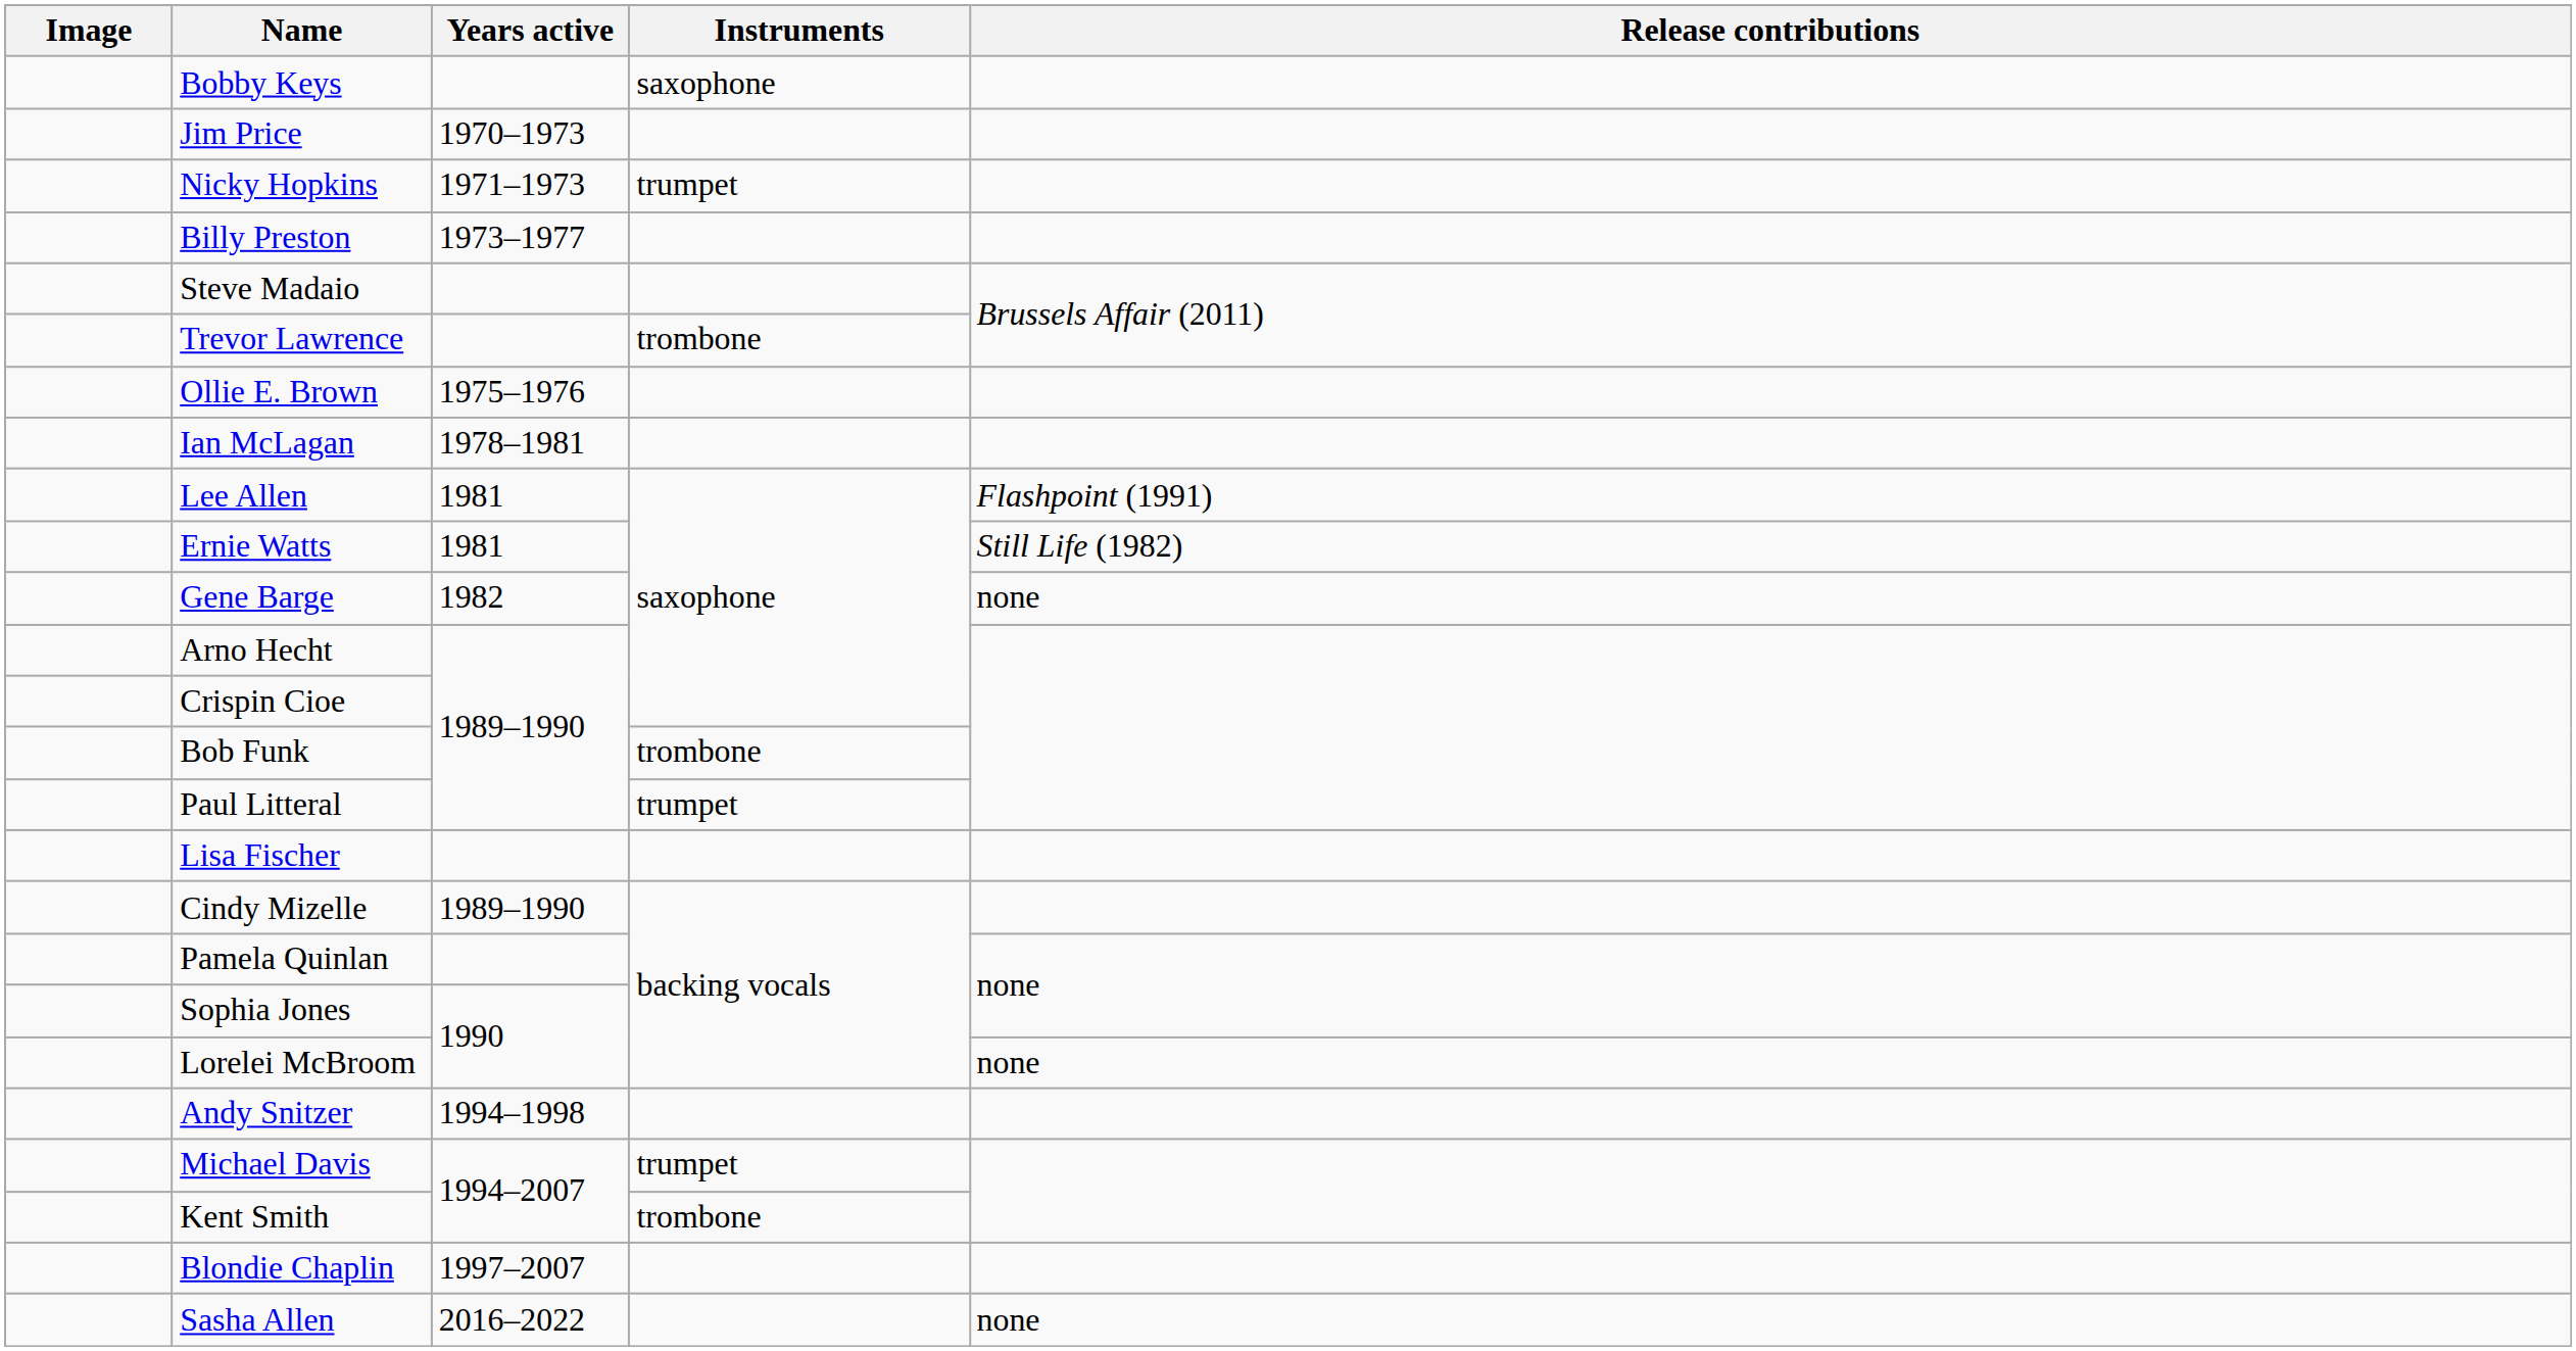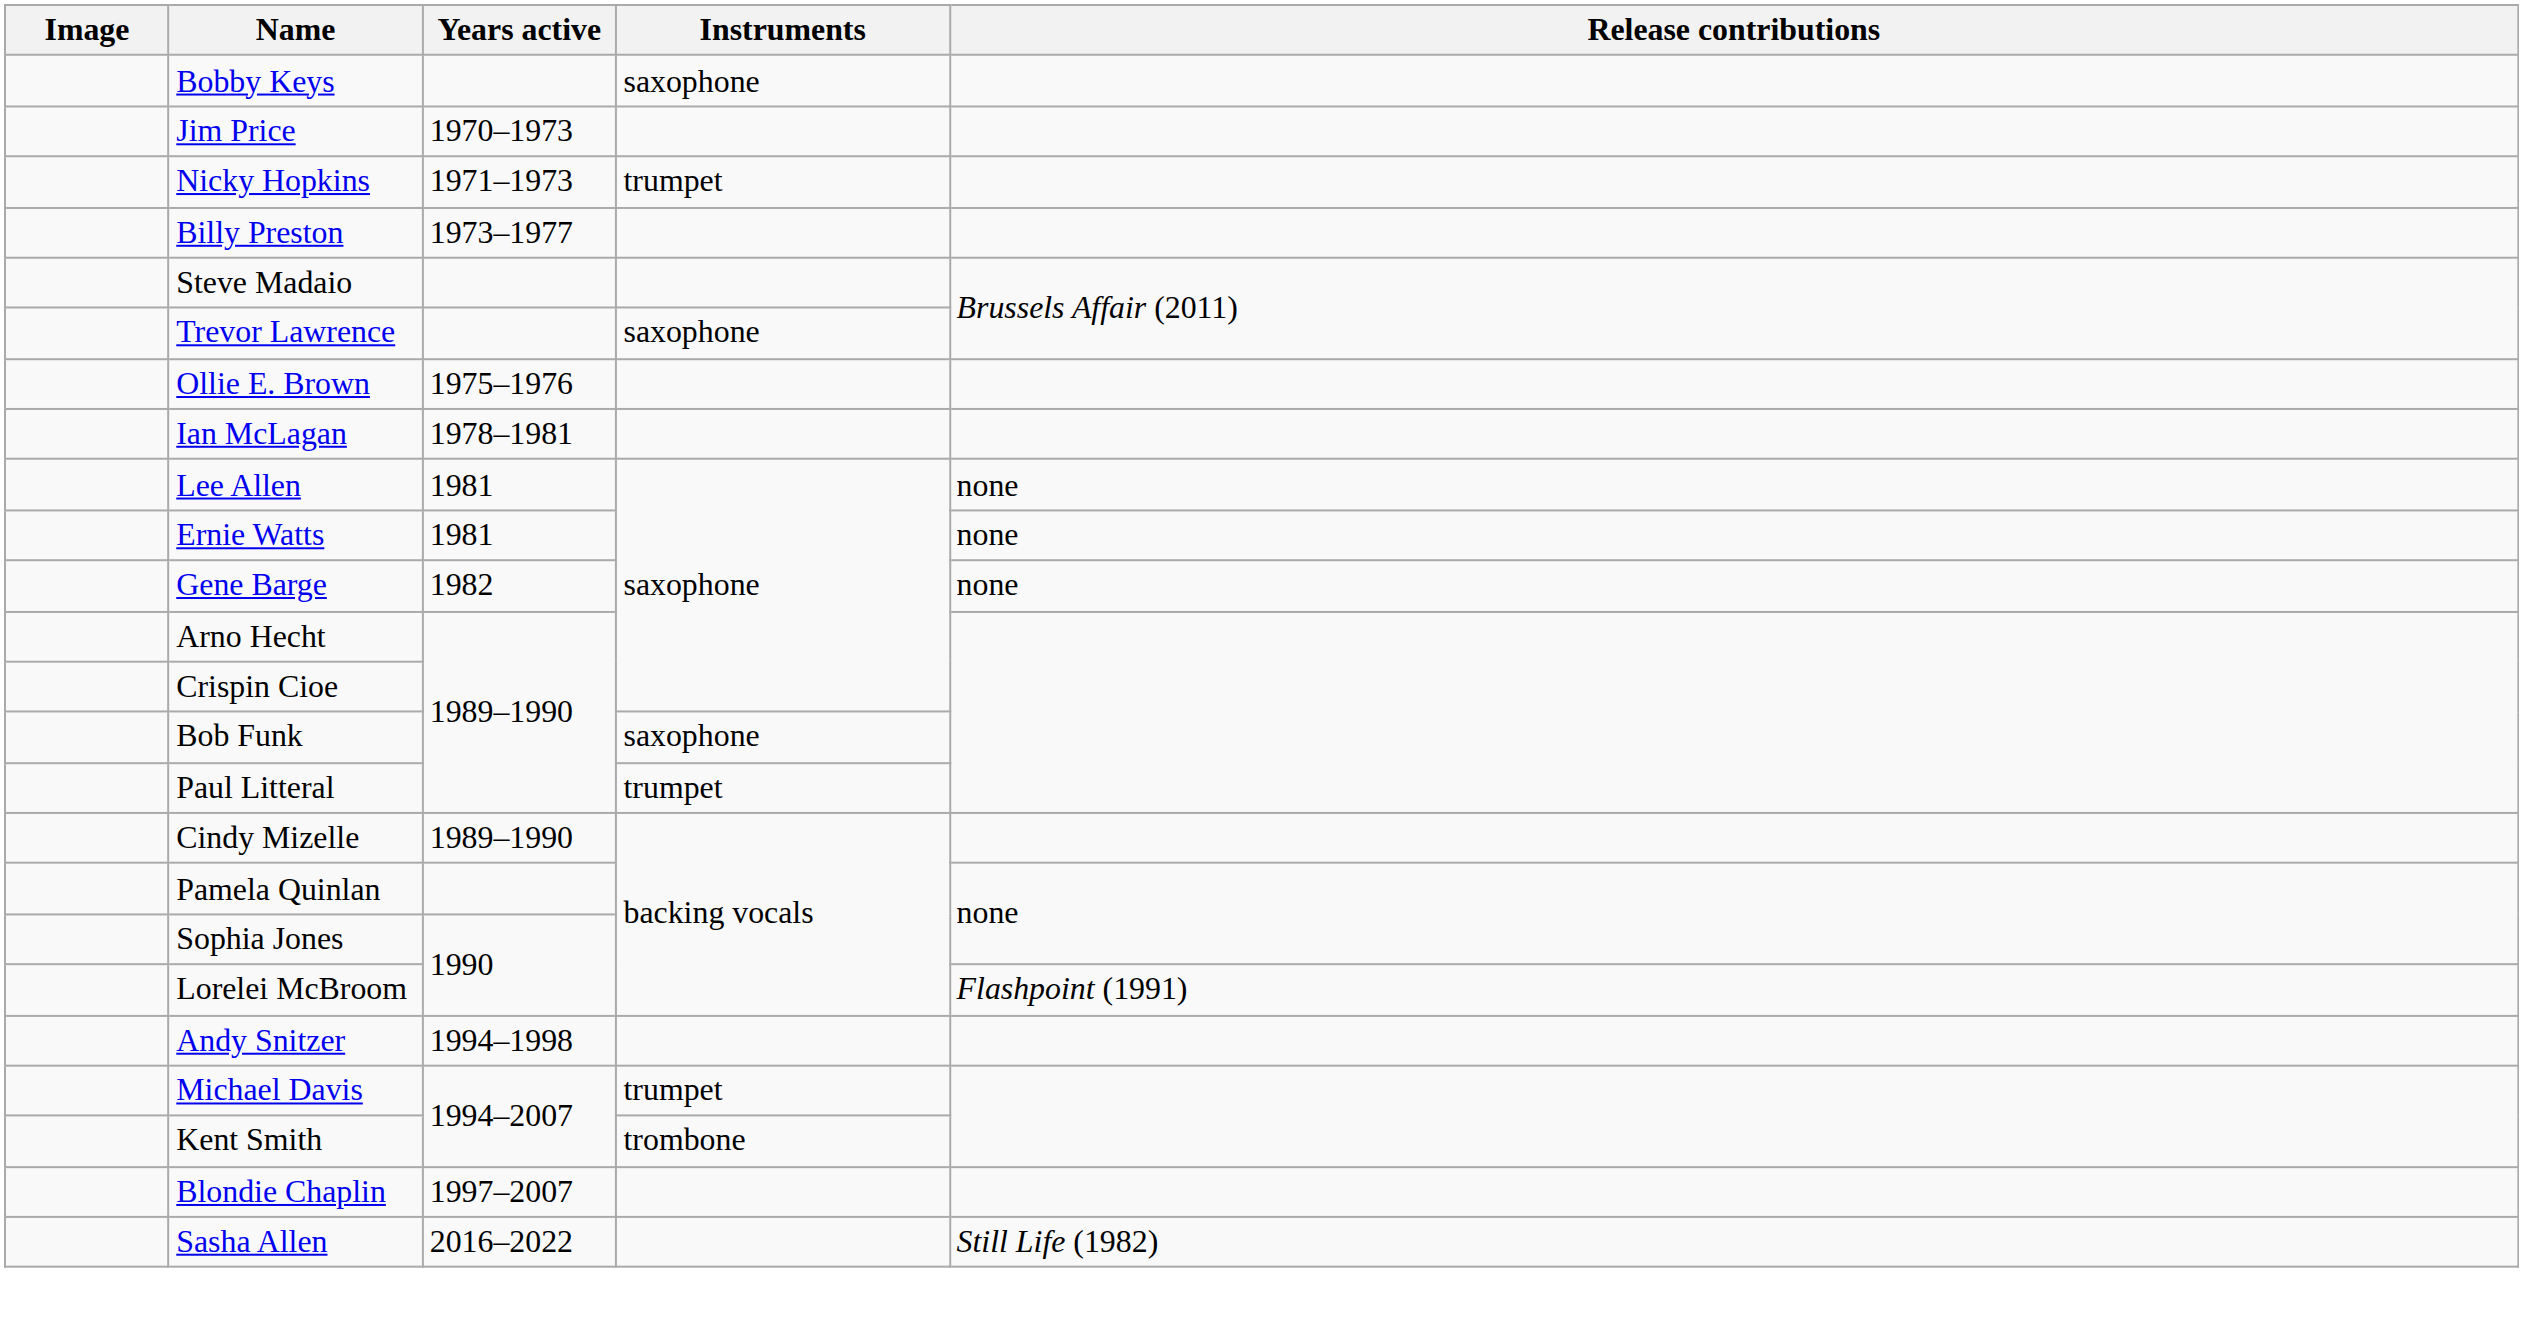Trevor Lawrence | Instruments: trombone -> saxophone
Lee Allen | Release contributions: Flashpoint (1991) -> none
Ernie Watts | Release contributions: Still Life (1982) -> none
Bob Funk | Instruments: trombone -> saxophone
- row: Lisa Fischer
Lorelei McBroom | Release contributions: none -> Flashpoint (1991)
Sasha Allen | Release contributions: none -> Still Life (1982)
